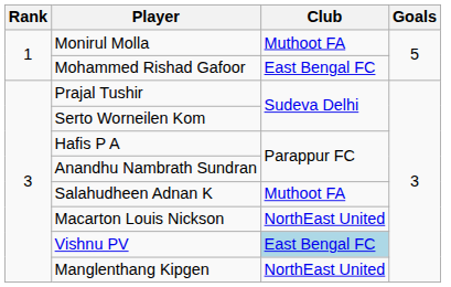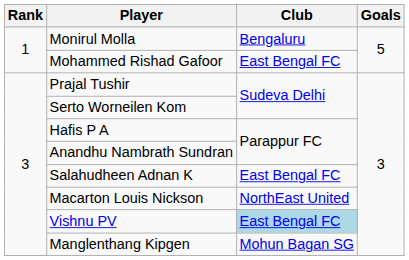Monirul Molla | Club: Muthoot FA -> Bengaluru
Salahudheen Adnan K | Club: Muthoot FA -> East Bengal FC
Manglenthang Kipgen | Club: NorthEast United -> Mohun Bagan SG
